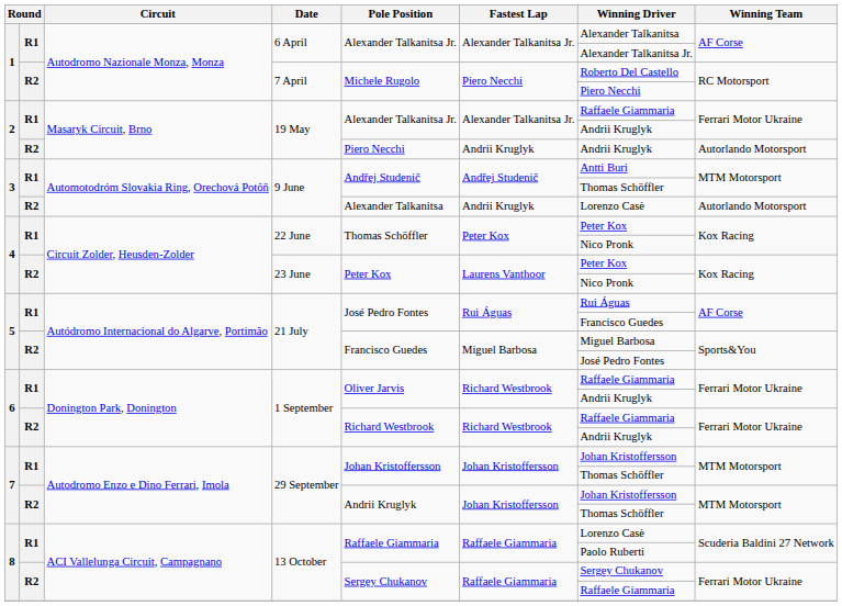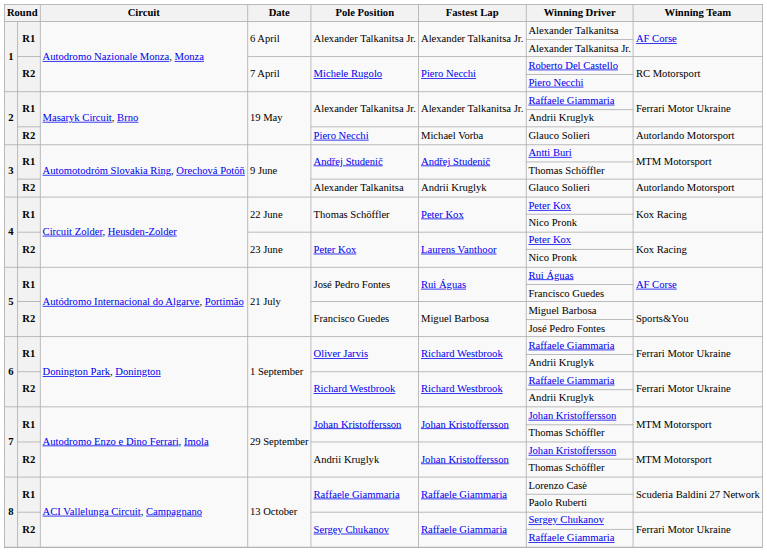R2 / 19 May | Fastest Lap: Andrii Kruglyk -> Michael Vorba
R2 / 19 May | Winning Driver: Andrii Kruglyk -> Glauco Solieri
R2 / 9 June | Winning Driver: Lorenzo Casè -> Glauco Solieri
